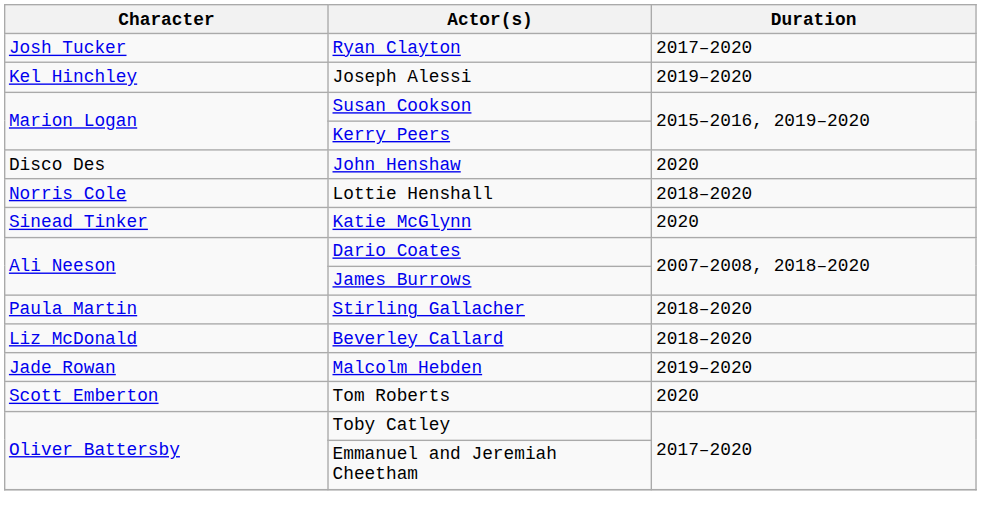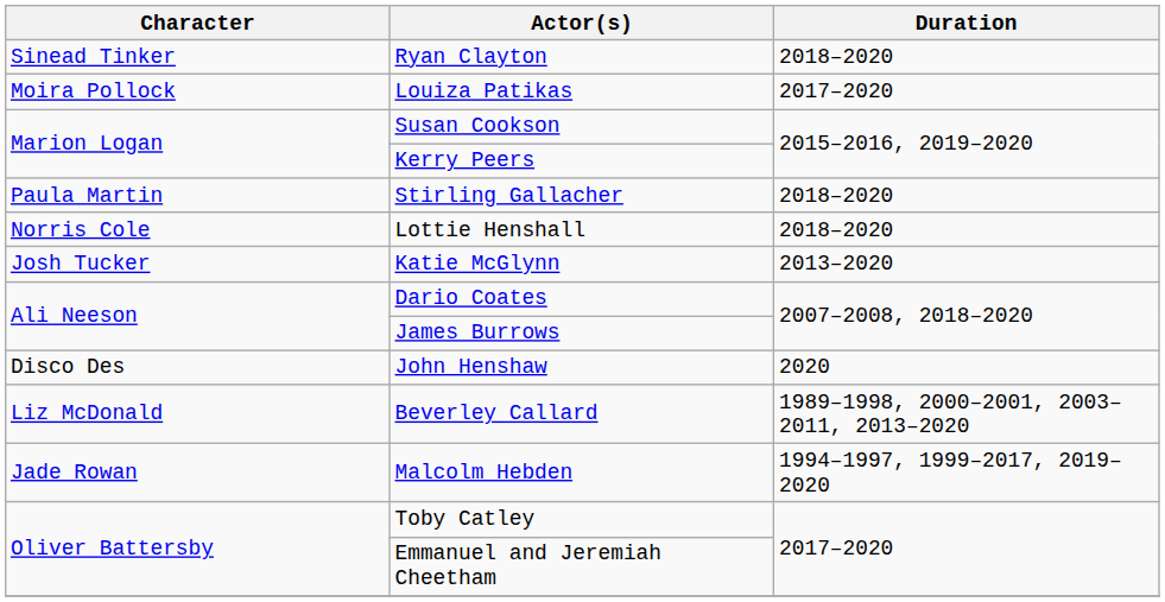Ryan Clayton | Character: Josh Tucker -> Sinead Tinker
Ryan Clayton | Duration: 2017–2020 -> 2018–2020
+ row: Moira Pollock | Louiza Patikas | 2017–2020
- row: Kel Hinchley | Joseph Alessi | 2019–2020
rows swapped: John Henshaw <-> Stirling Gallacher
Katie McGlynn | Character: Sinead Tinker -> Josh Tucker
Katie McGlynn | Duration: 2020 -> 2013–2020
Beverley Callard | Duration: 2018–2020 -> 1989–1998, 2000–2001, 2003–2011, 2013–2020
Malcolm Hebden | Duration: 2019–2020 -> 1994–1997, 1999–2017, 2019–2020
- row: Scott Emberton | Tom Roberts | 2020
